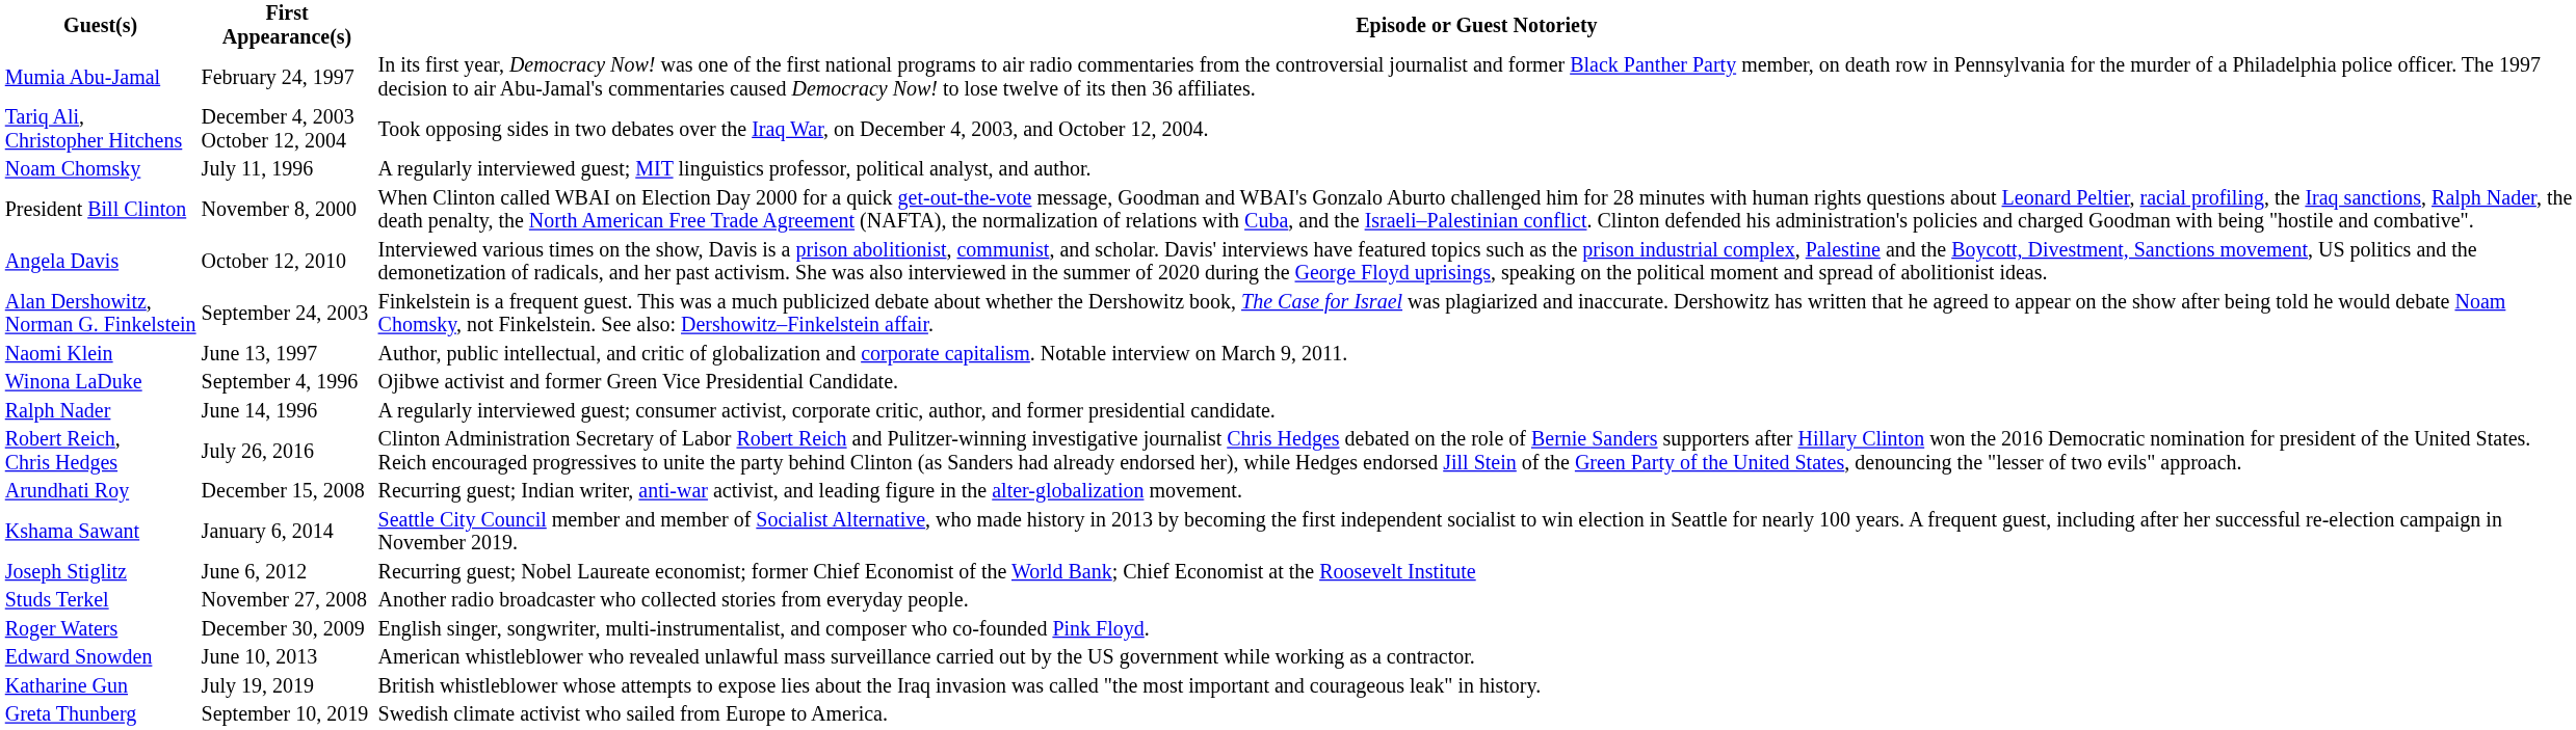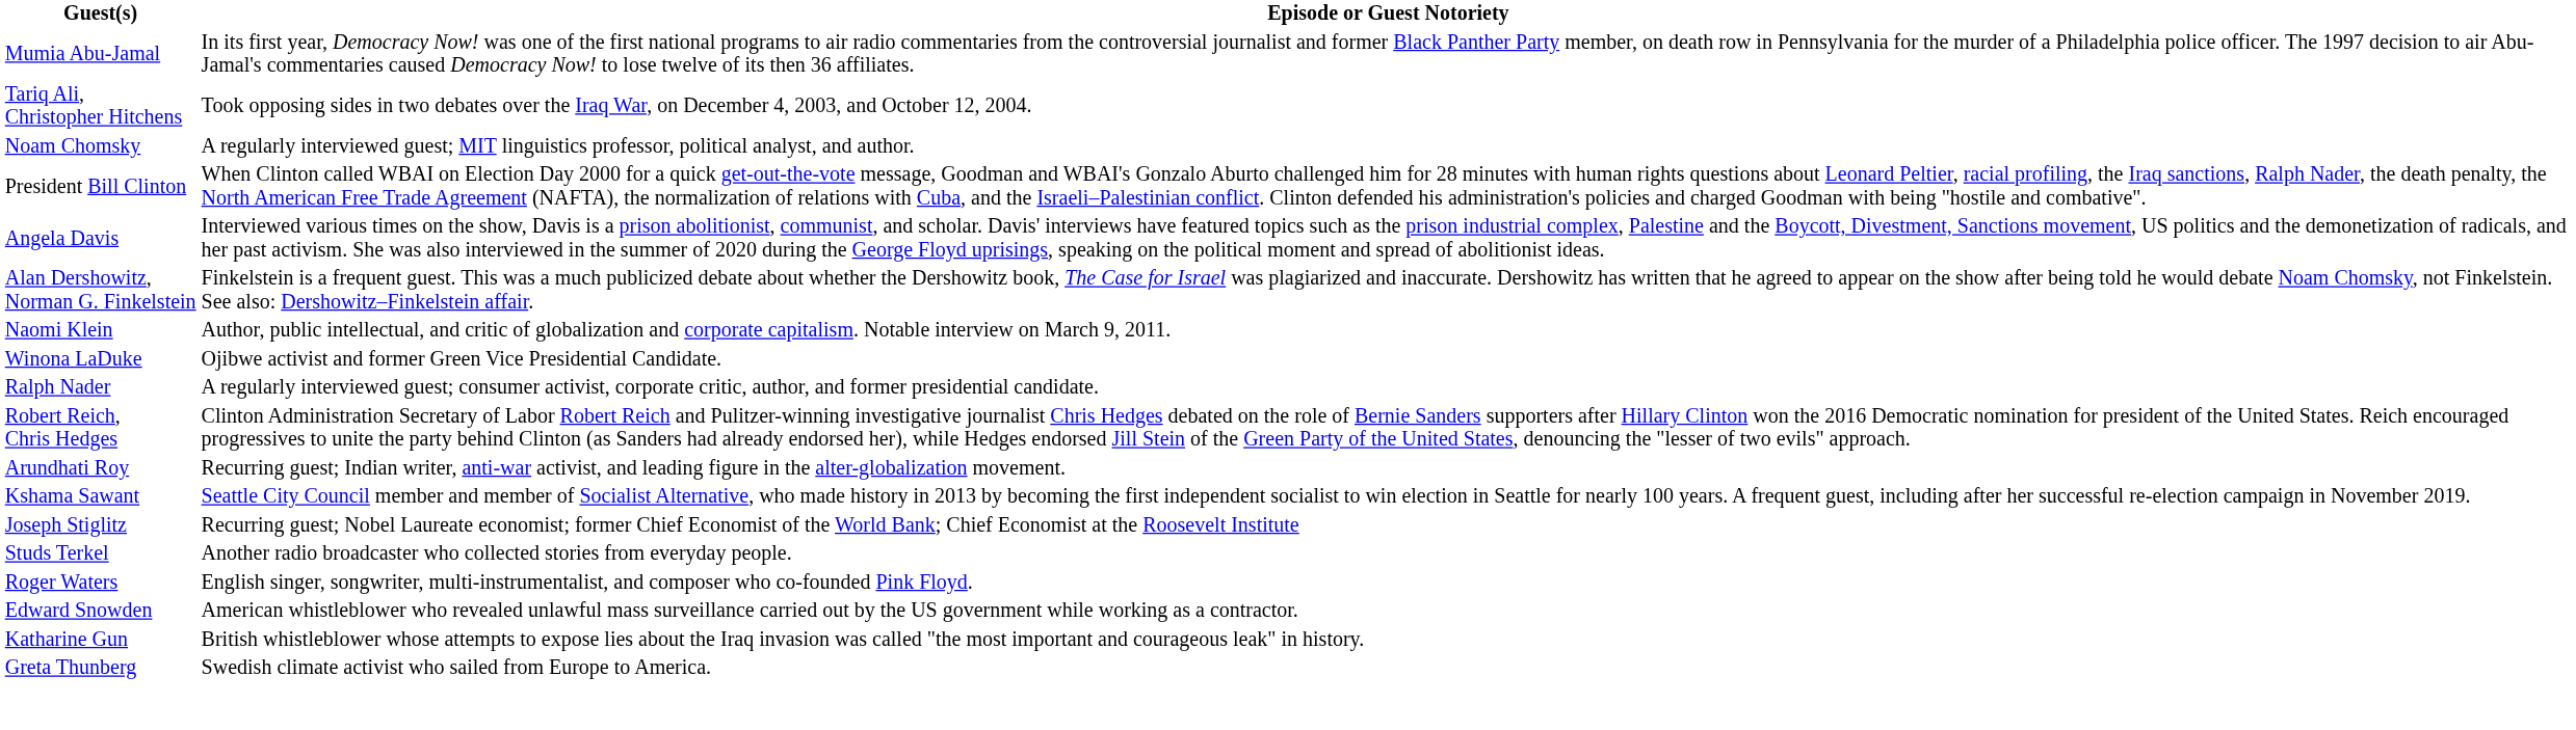- column: First Appearance(s) | February 24, 1997 | December 4, 2003 October 12, 2004 | July 11, 1996 | November 8, 2000 | October 12, 2010 | September 24, 2003 | June 13, 1997 | September 4, 1996 | June 14, 1996 | July 26, 2016 | December 15, 2008 | January 6, 2014 | June 6, 2012 | November 27, 2008 | December 30, 2009 | June 10, 2013 | July 19, 2019 | September 10, 2019
